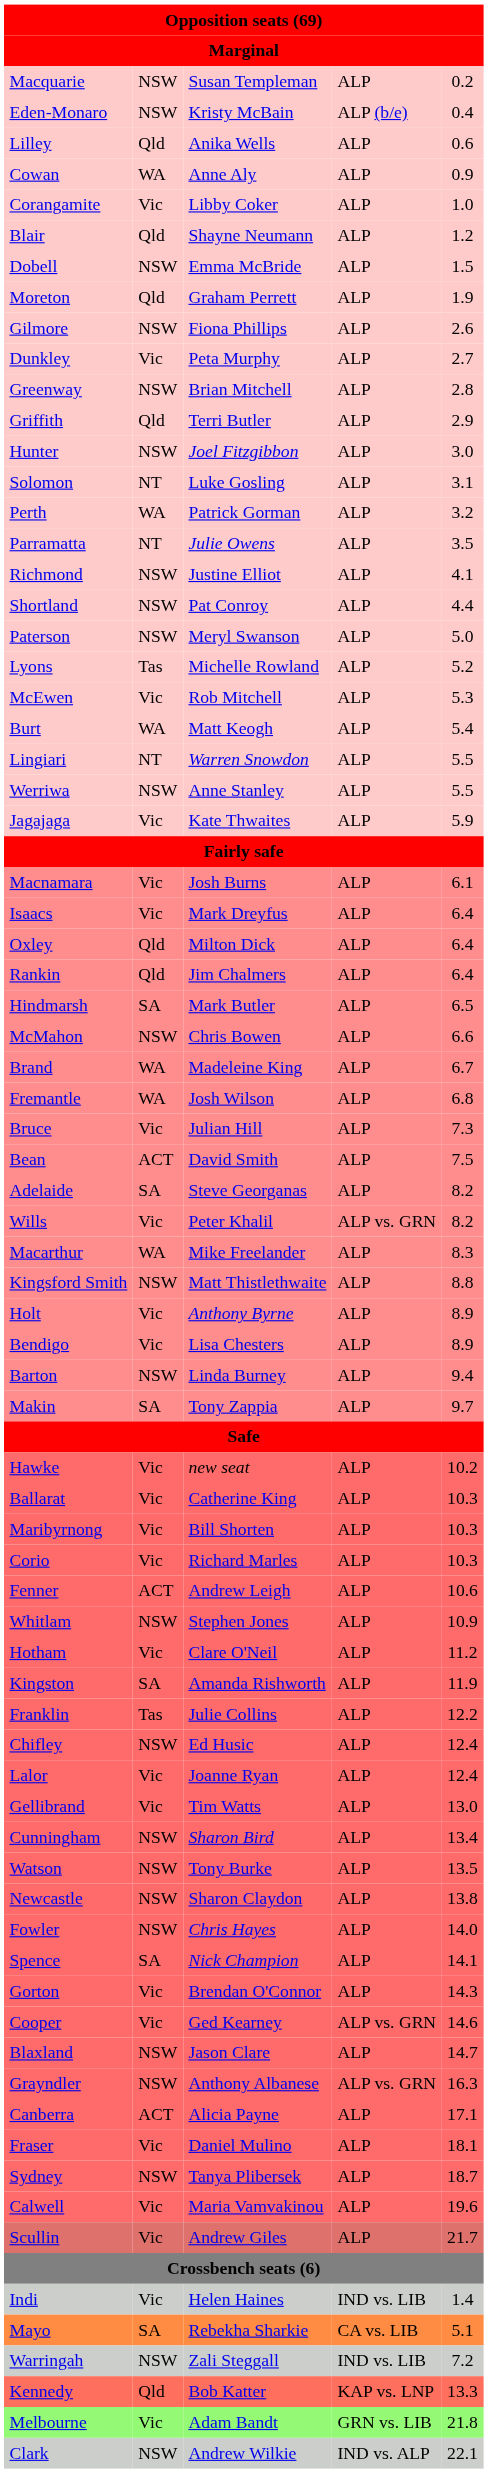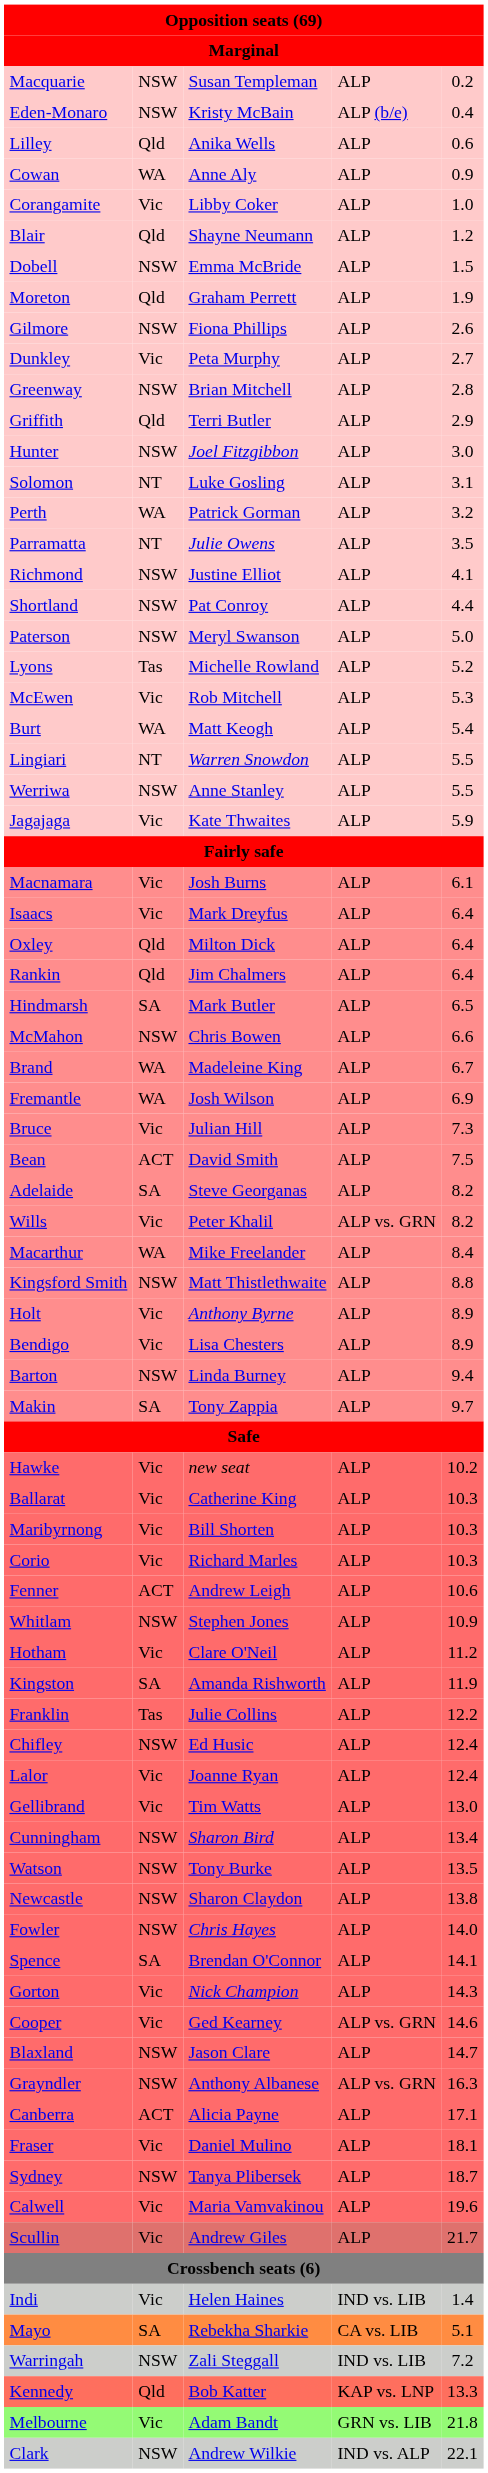Fremantle | column 5: 6.8 -> 6.9
Macarthur | column 5: 8.3 -> 8.4
Spence | column 3: Nick Champion -> Brendan O'Connor
Gorton | column 3: Brendan O'Connor -> Nick Champion
